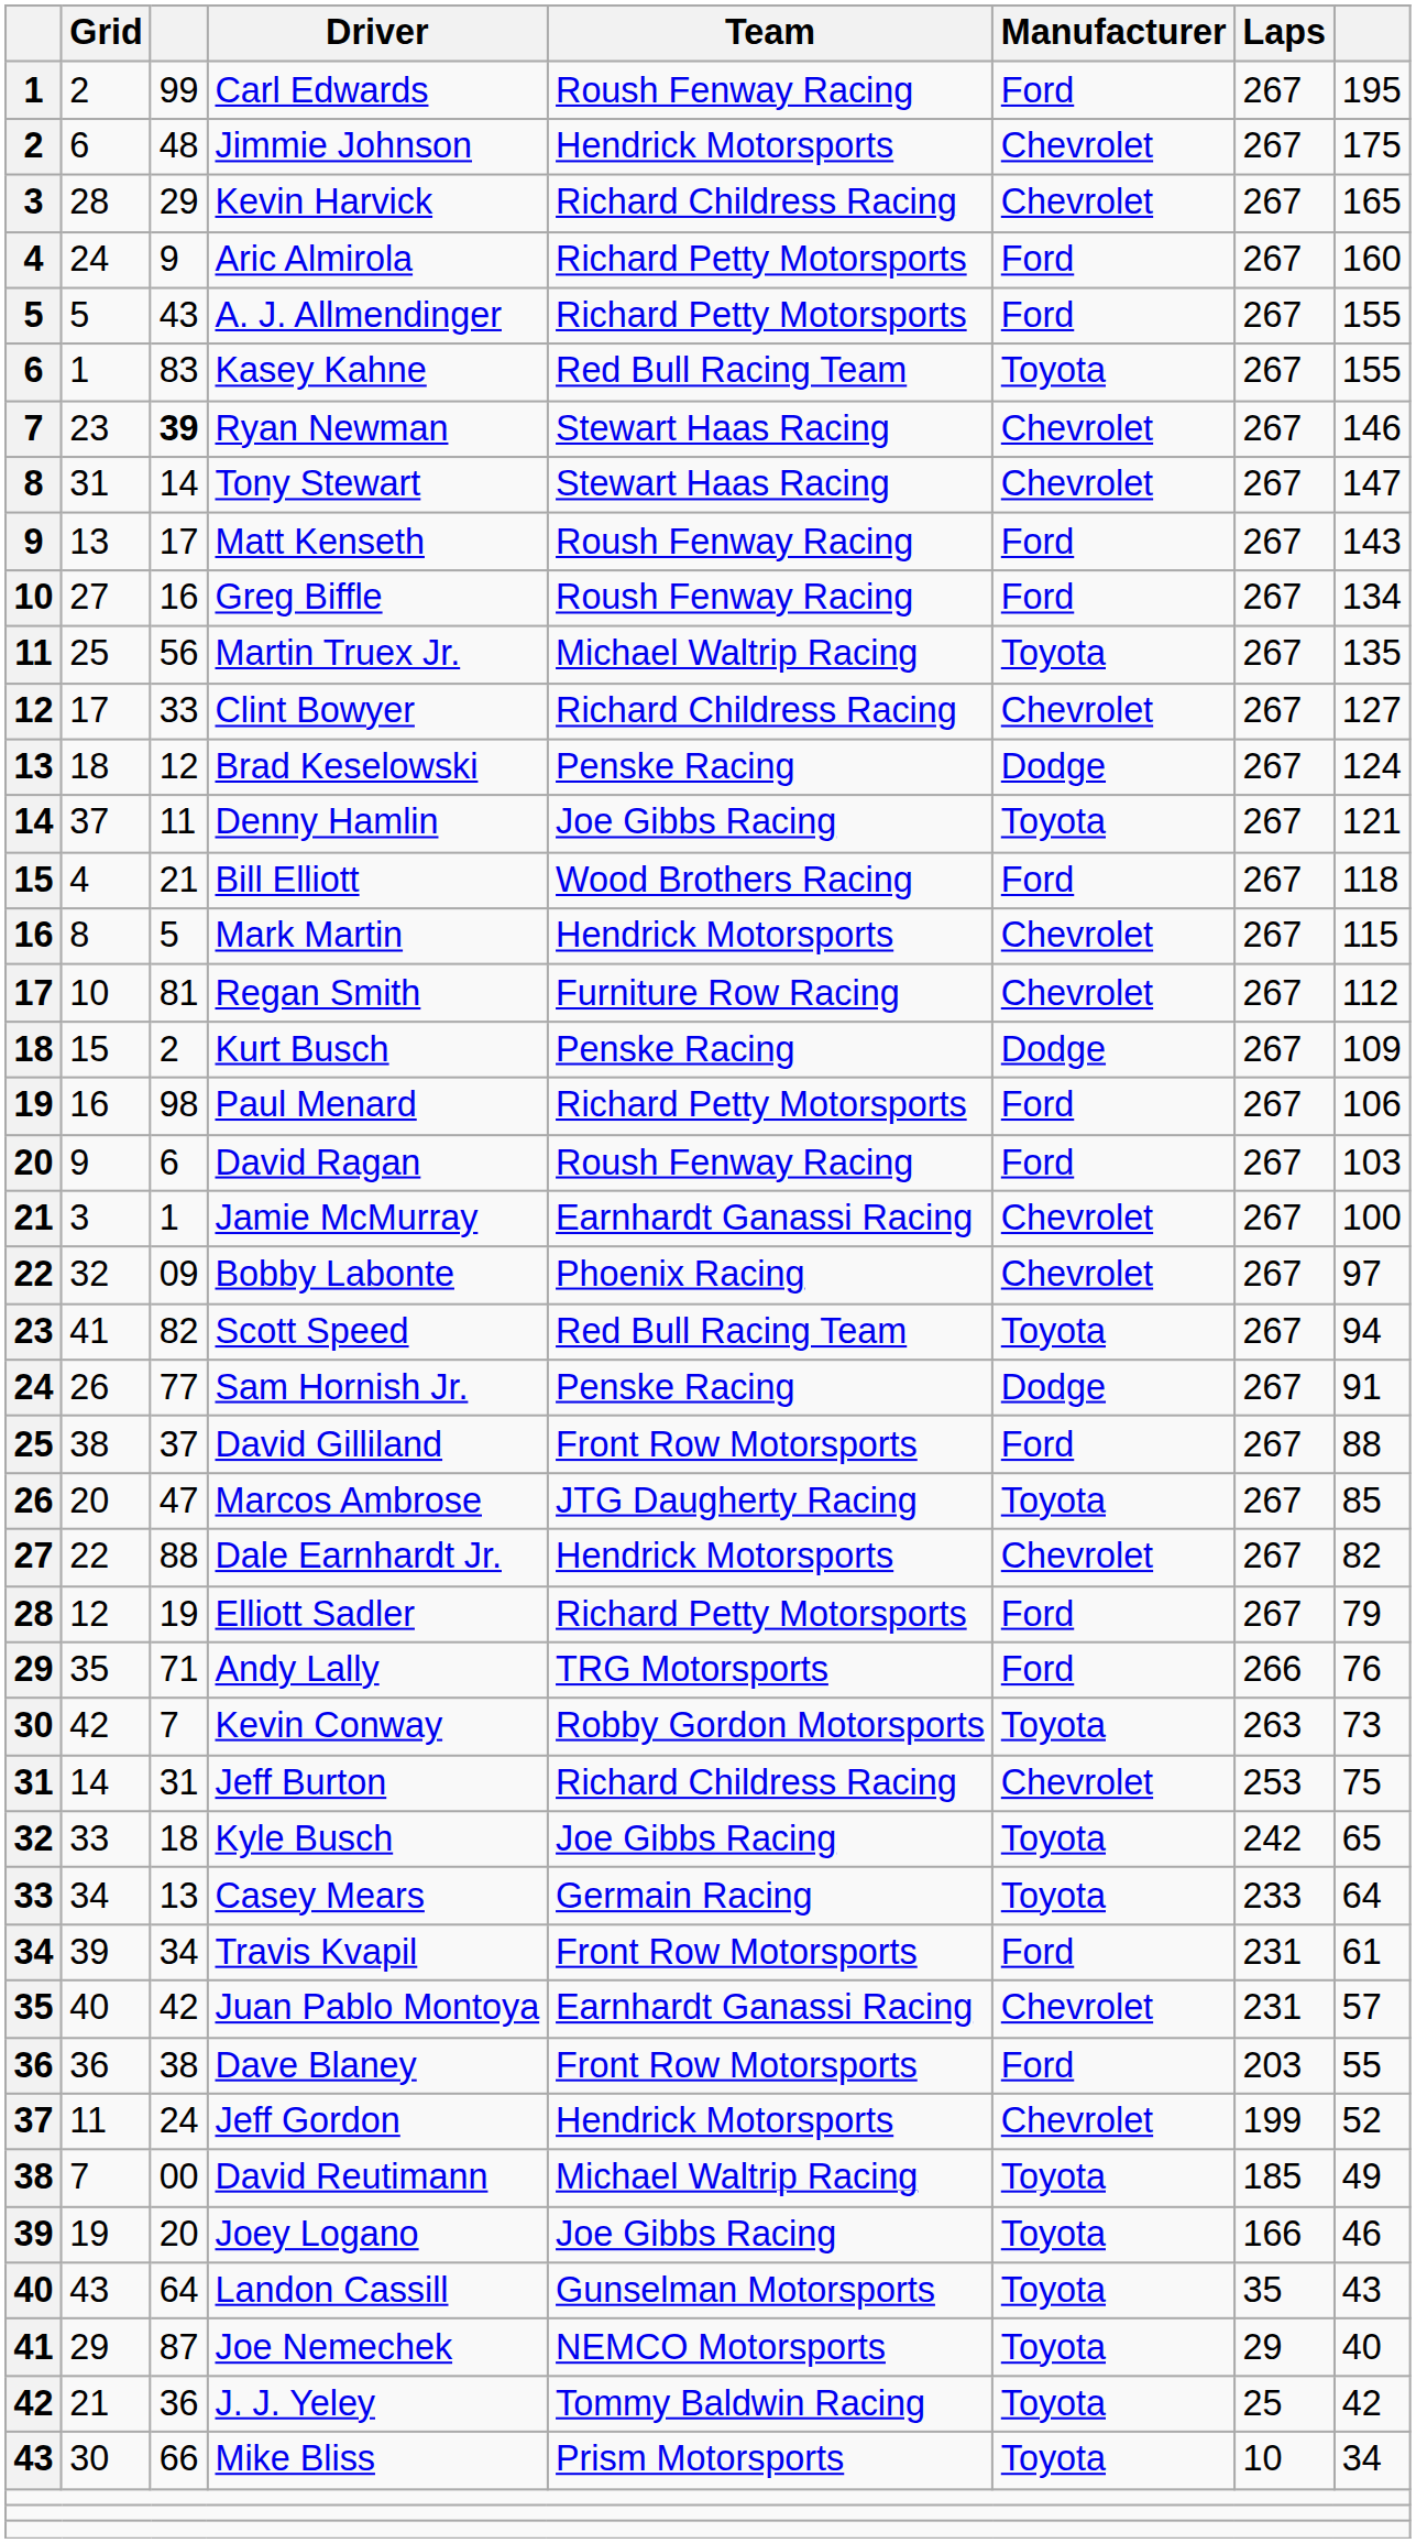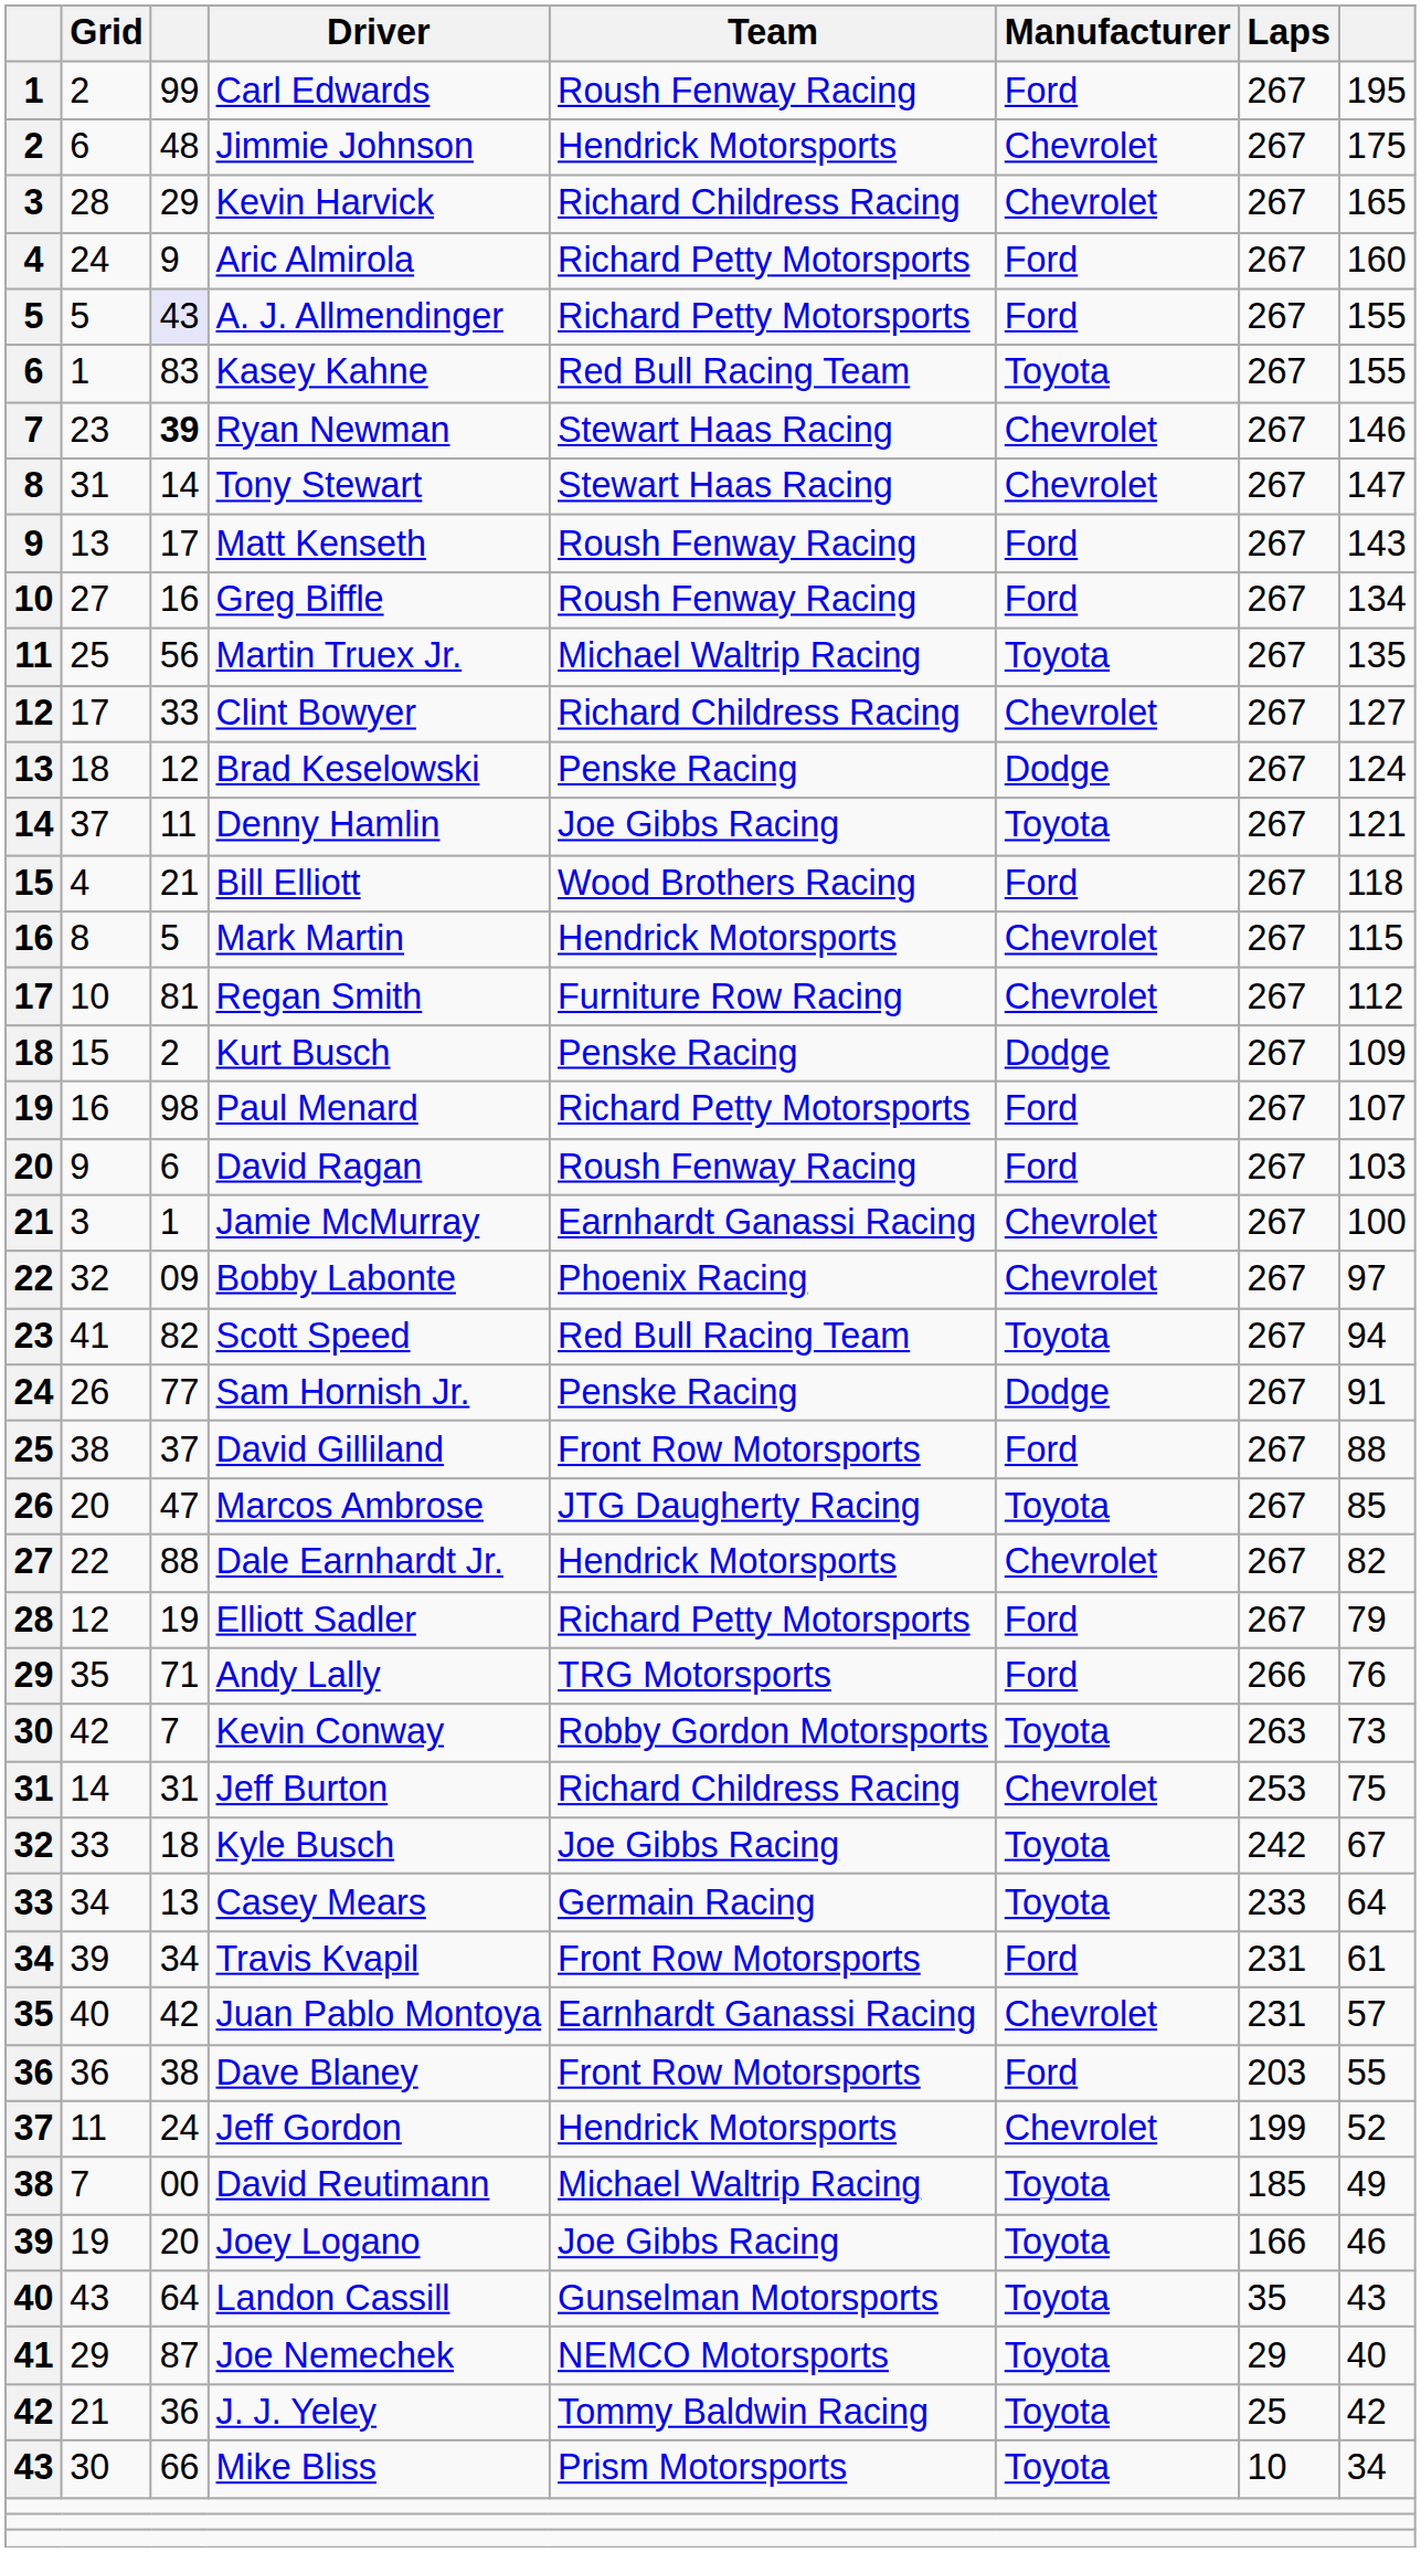A. J. Allmendinger | column 3: no background -> lavender background
Paul Menard | column 8: 106 -> 107
Kyle Busch | column 8: 65 -> 67
